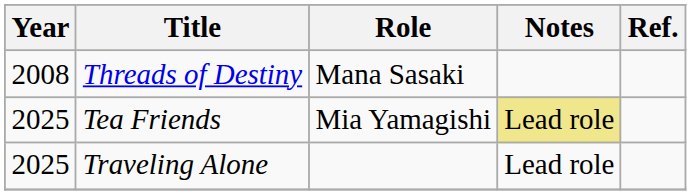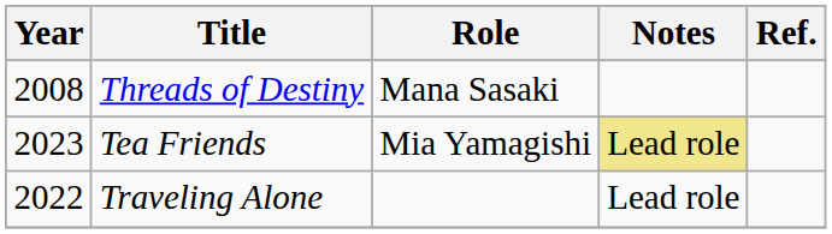Tea Friends | Year: 2025 -> 2023
Traveling Alone | Year: 2025 -> 2022
